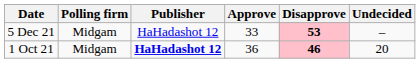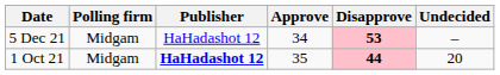5 Dec 21 | Approve: 33 -> 34
1 Oct 21 | Approve: 36 -> 35
1 Oct 21 | Disapprove: 46 -> 44
